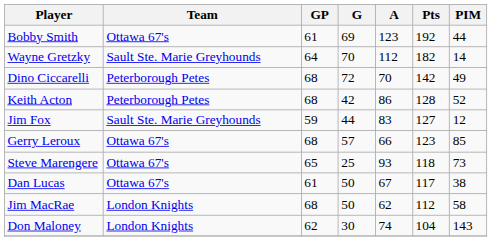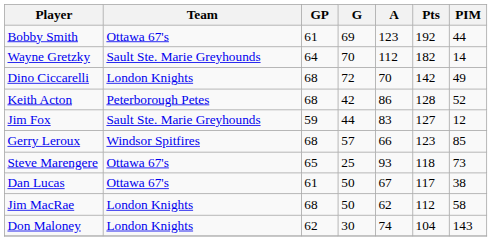Dino Ciccarelli | Team: Peterborough Petes -> London Knights
Gerry Leroux | Team: Ottawa 67's -> Windsor Spitfires
